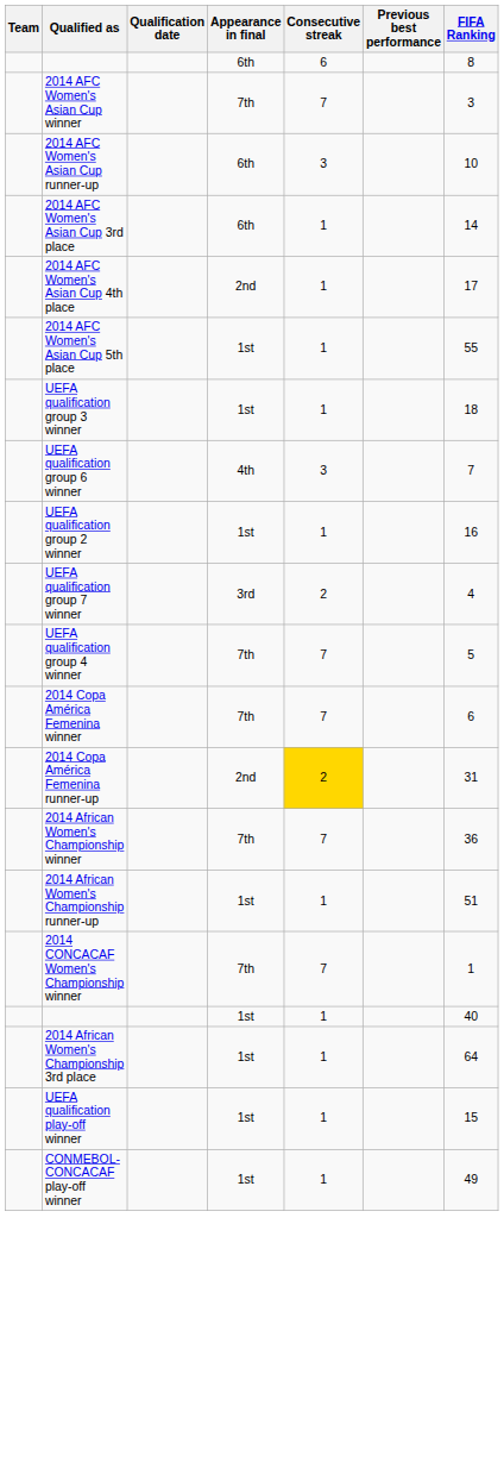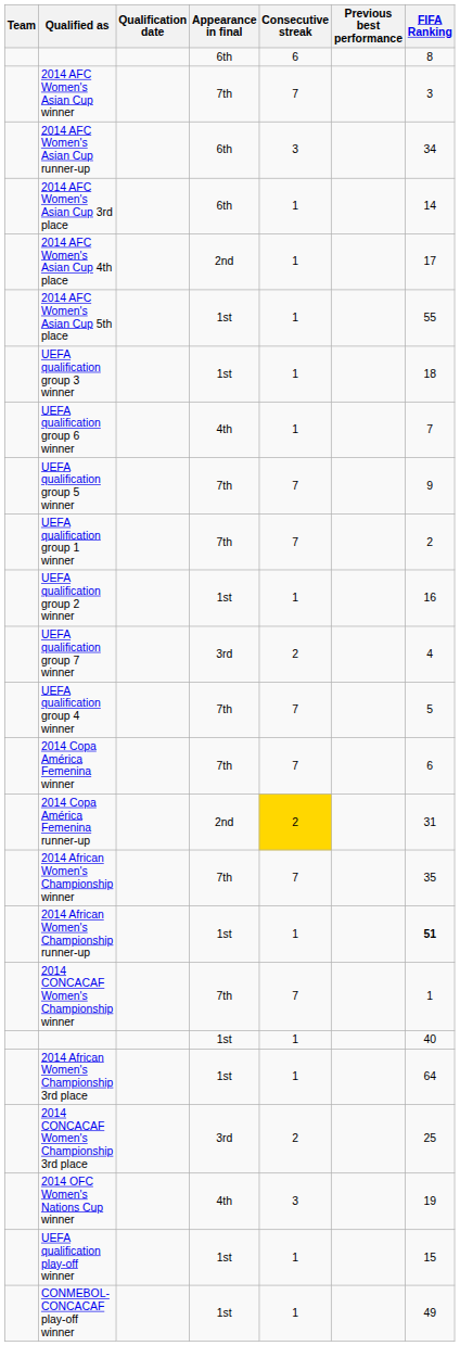2014 AFC Women's Asian Cup runner-up | FIFA Ranking: 10 -> 34
UEFA qualification group 6 winner | Consecutive streak: 3 -> 1
+ row: UEFA qualification group 5 winner | 7th | 7 | 9
+ row: UEFA qualification group 1 winner | 7th | 7 | 2
2014 African Women's Championship winner | FIFA Ranking: 36 -> 35
2014 African Women's Championship runner-up | FIFA Ranking: normal -> bold
+ row: 2014 CONCACAF Women's Championship 3rd place | 3rd | 2 | 25
+ row: 2014 OFC Women's Nations Cup winner | 4th | 3 | 19
